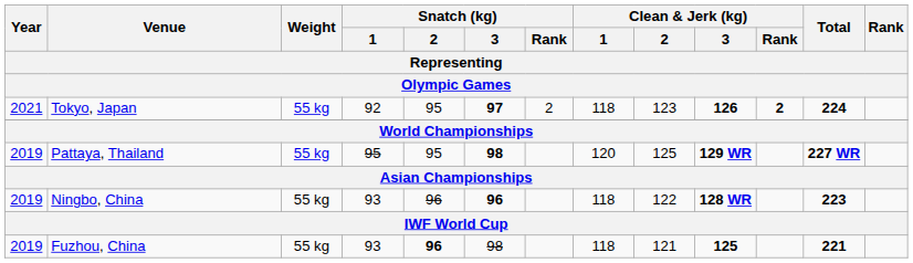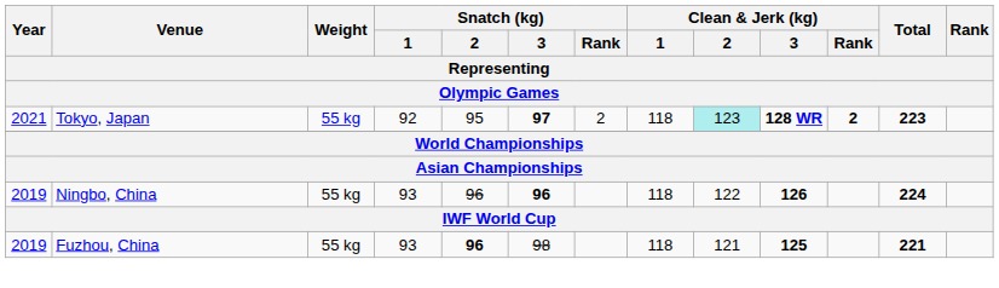Tokyo, Japan | Clean & Jerk (kg) / 2: no background -> paleturquoise background
Tokyo, Japan | Clean & Jerk (kg) / 3: 126 -> 128 WR
Tokyo, Japan | Total: 224 -> 223
- row: 2019 | Pattaya, Thailand | 55 kg | 95 | 95 | 98 | 120 | 125 | 129 WR | 227 WR
Ningbo, China | Clean & Jerk (kg) / 3: 128 WR -> 126
Ningbo, China | Total: 223 -> 224
